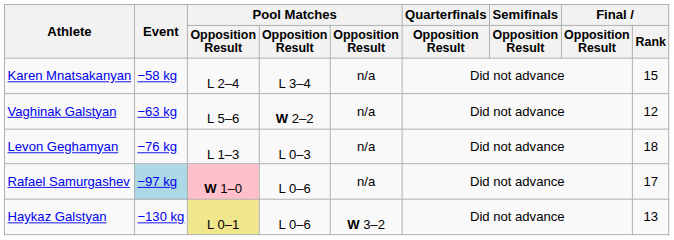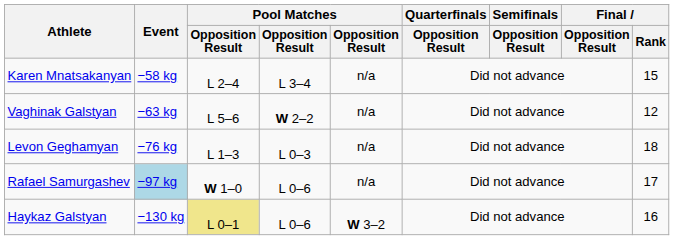Rafael Samurgashev | column 3: pink background -> no background
Haykaz Galstyan | Final / Rank: 13 -> 16
